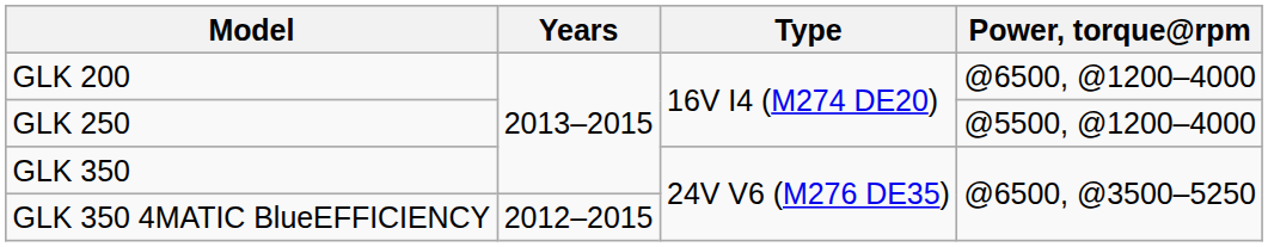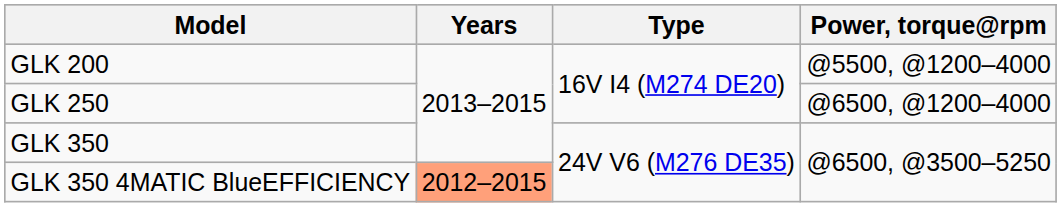GLK 200 | Power, torque@rpm: @6500, @1200–4000 -> @5500, @1200–4000
GLK 250 | Power, torque@rpm: @5500, @1200–4000 -> @6500, @1200–4000
GLK 350 4MATIC BlueEFFICIENCY | Years: no background -> lightsalmon background
